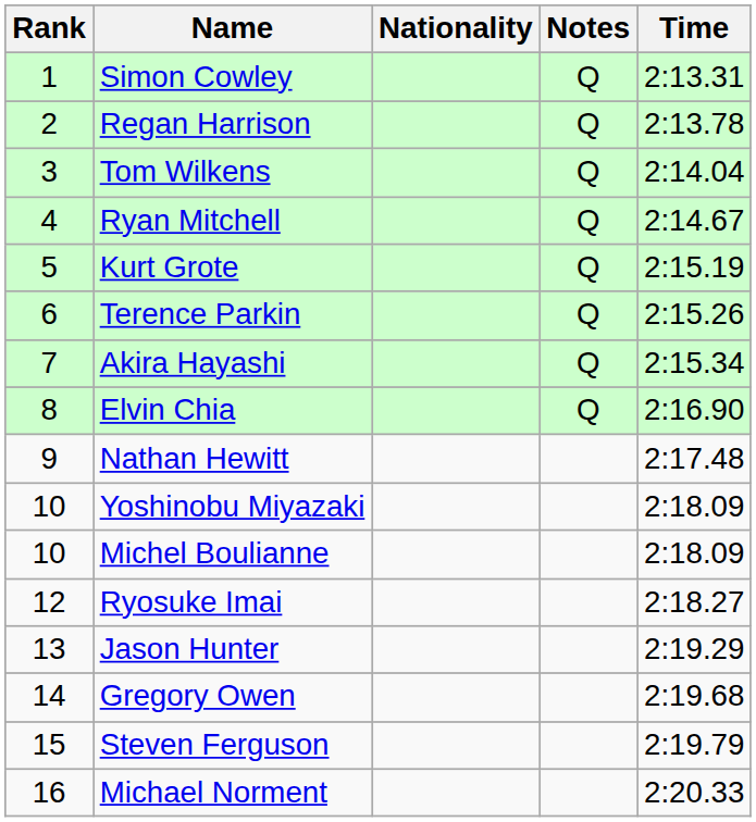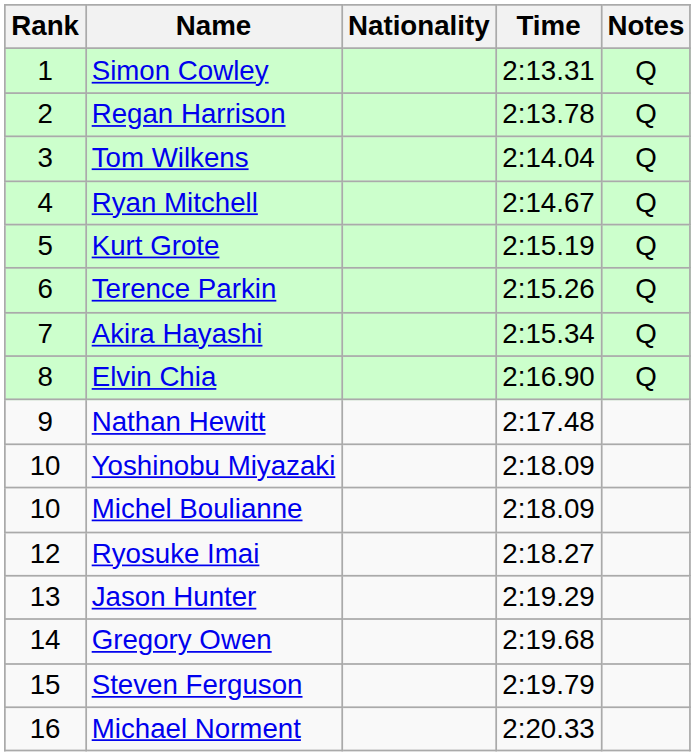columns swapped: Time <-> Notes
